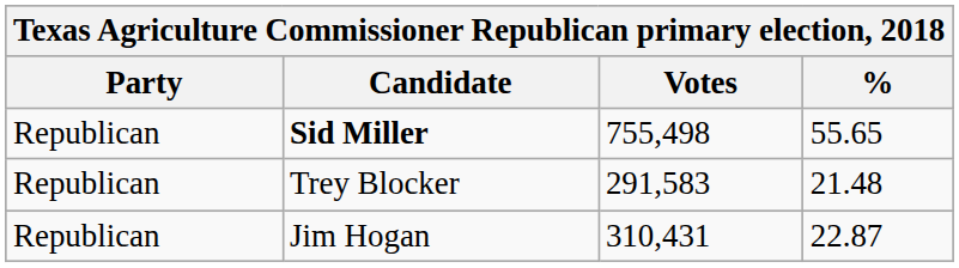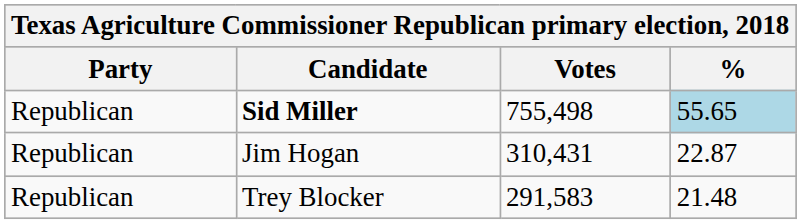Sid Miller | %: no background -> lightblue background
rows swapped: Jim Hogan <-> Trey Blocker
